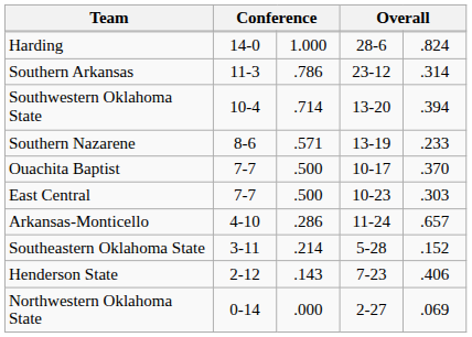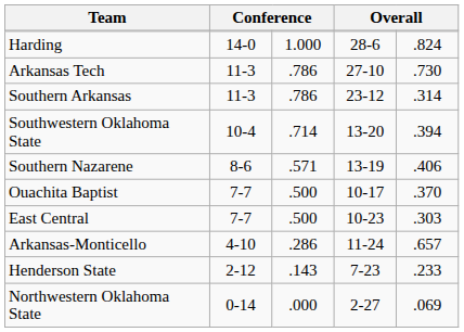+ row: Arkansas Tech | 11-3 | .786 | 27-10 | .730
Southern Nazarene | column 5: .233 -> .406
- row: Southeastern Oklahoma State | 3-11 | .214 | 5-28 | .152
Henderson State | column 5: .406 -> .233
